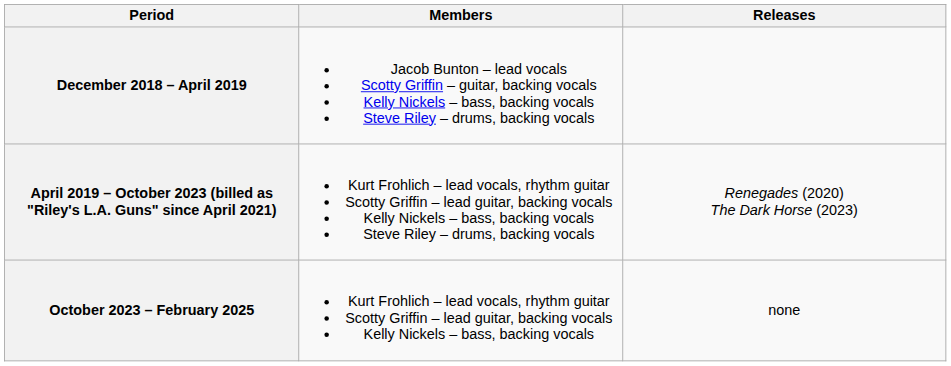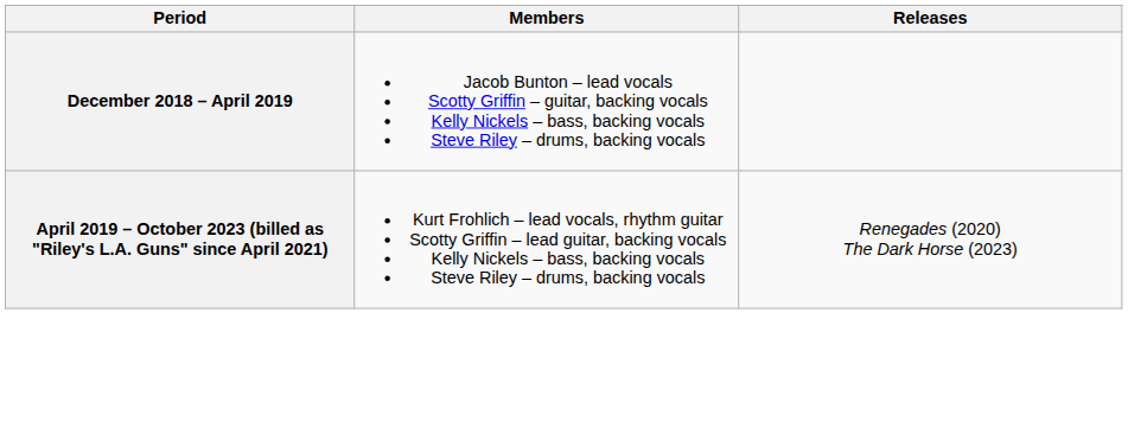- row: October 2023 – February 2025 | Kurt Frohlich – lead vocals, rhythm guitar Scotty Griffin – lead guitar, backing vocals Kelly Nickels – bass, backing vocals | none
